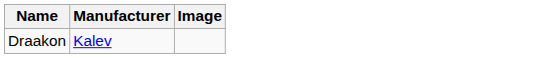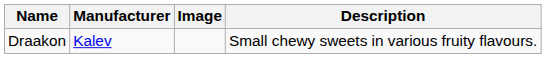+ column: Description | Small chewy sweets in various fruity flavours.
